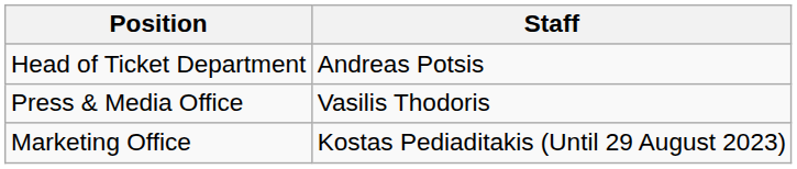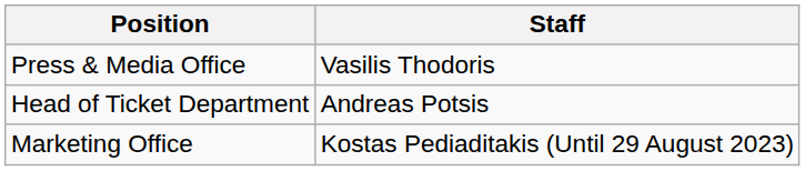rows swapped: Head of Ticket Department <-> Press & Media Office
